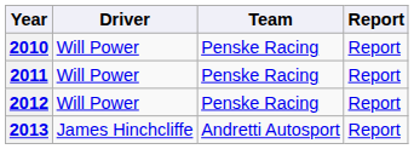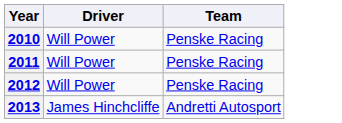- column: Report | Report | Report | Report | Report
